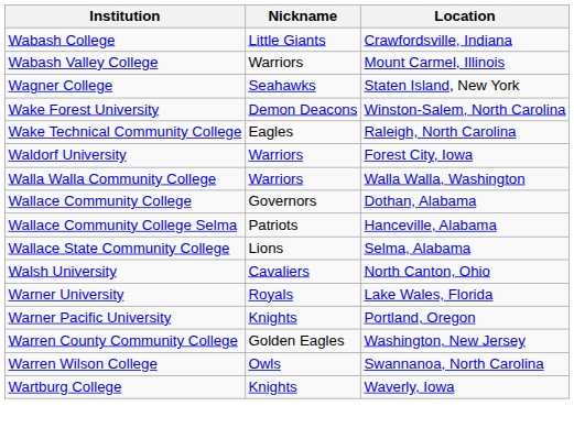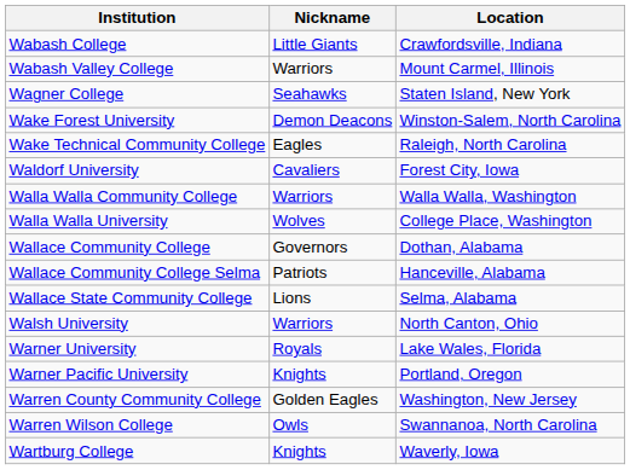Waldorf University | Nickname: Warriors -> Cavaliers
+ row: Walla Walla University | Wolves | College Place, Washington
Walsh University | Nickname: Cavaliers -> Warriors
